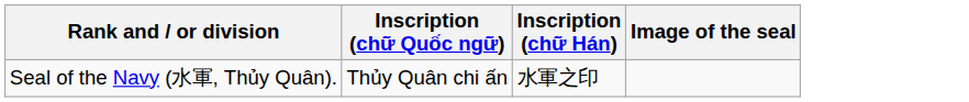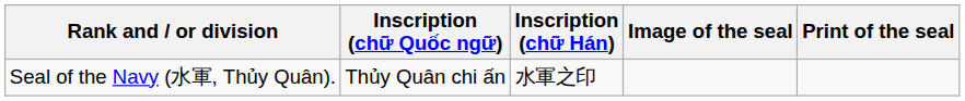+ column: Print of the seal
